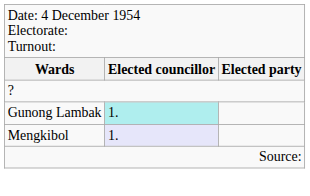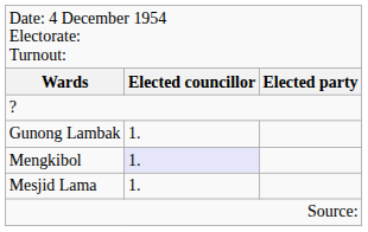Gunong Lambak | column 2: paleturquoise background -> no background
+ row: Mesjid Lama | 1.
